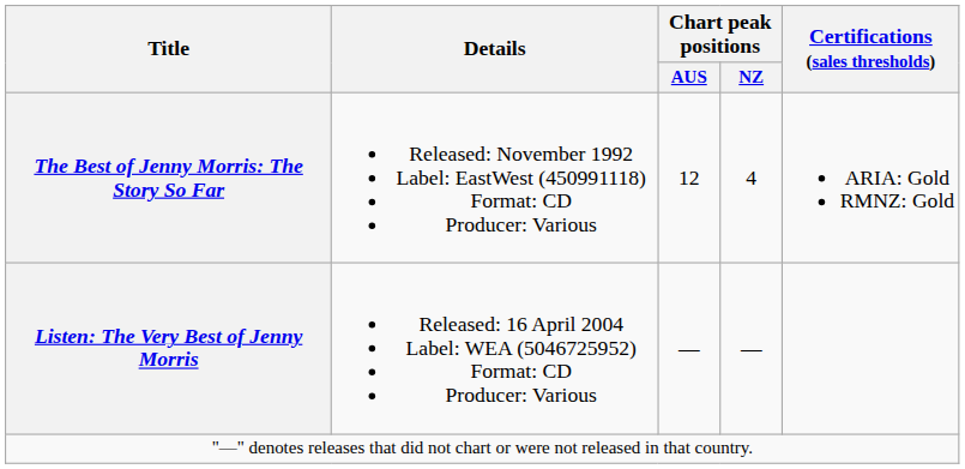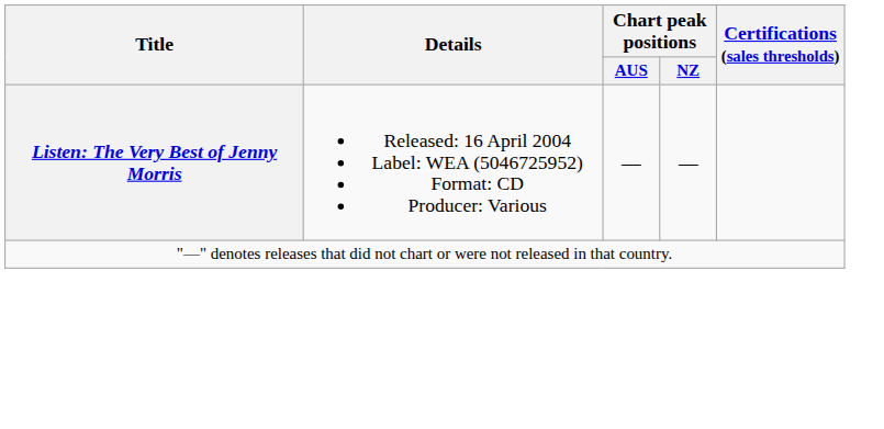- row: The Best of Jenny Morris: The Story So Far | Released: November 1992 Label: EastWest (450991118) Format: CD Producer: Various | 12 | 4 | ARIA: Gold RMNZ: Gold
